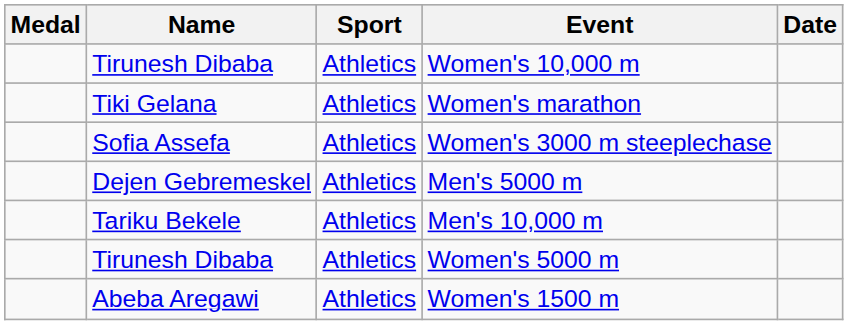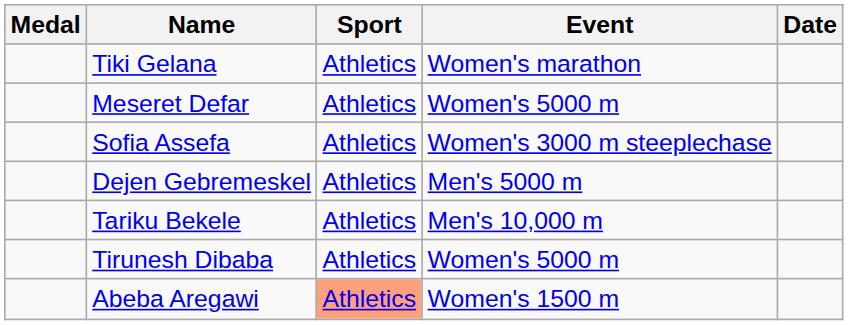- row: Tirunesh Dibaba | Athletics | Women's 10,000 m
+ row: Meseret Defar | Athletics | Women's 5000 m
Abeba Aregawi | Sport: no background -> lightsalmon background
